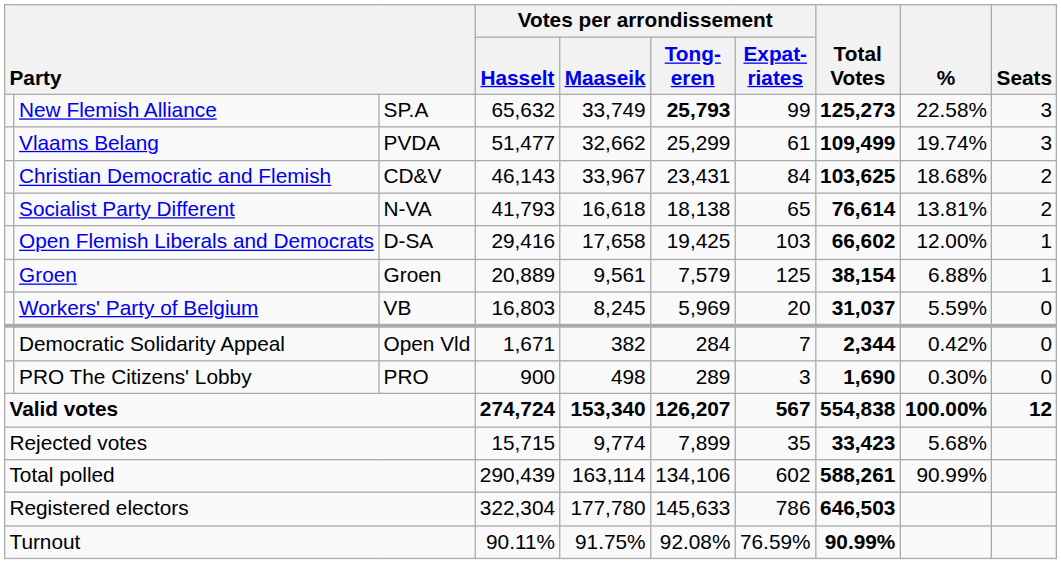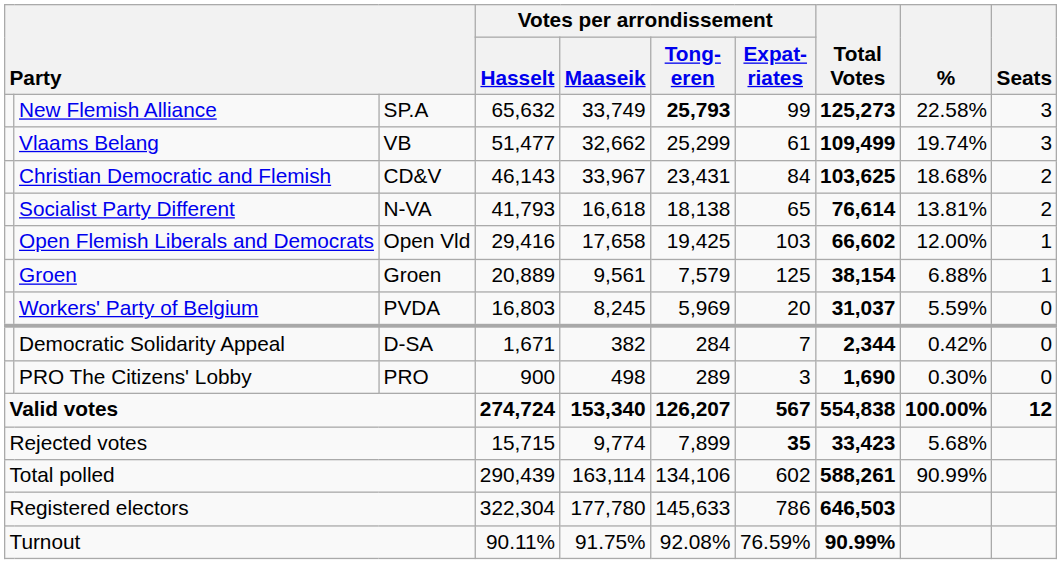Vlaams Belang | column 3: PVDA -> VB
Open Flemish Liberals and Democrats | column 3: D-SA -> Open Vld
Workers' Party of Belgium | column 3: VB -> PVDA
Democratic Solidarity Appeal | column 3: Open Vld -> D-SA
Rejected votes | Votes per arrondissement / Expat- riates: normal -> bold
